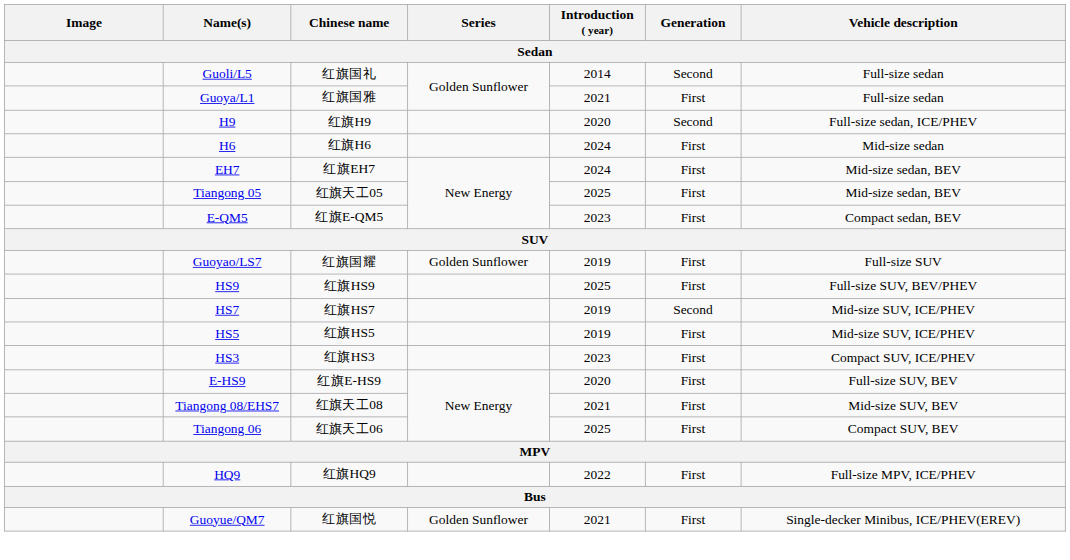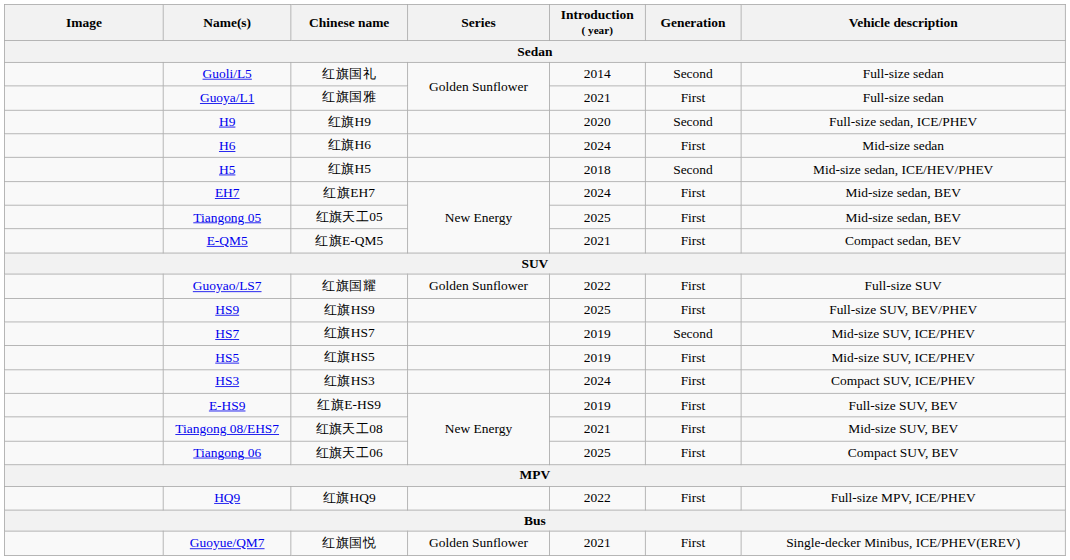+ row: H5 | 红旗H5 | 2018 | Second | Mid-size sedan, ICE/HEV/PHEV
E-QM5 | Introduction ( year): 2023 -> 2021
Guoyao/LS7 | Introduction ( year): 2019 -> 2022
HS3 | Introduction ( year): 2023 -> 2024
E-HS9 | Introduction ( year): 2020 -> 2019
